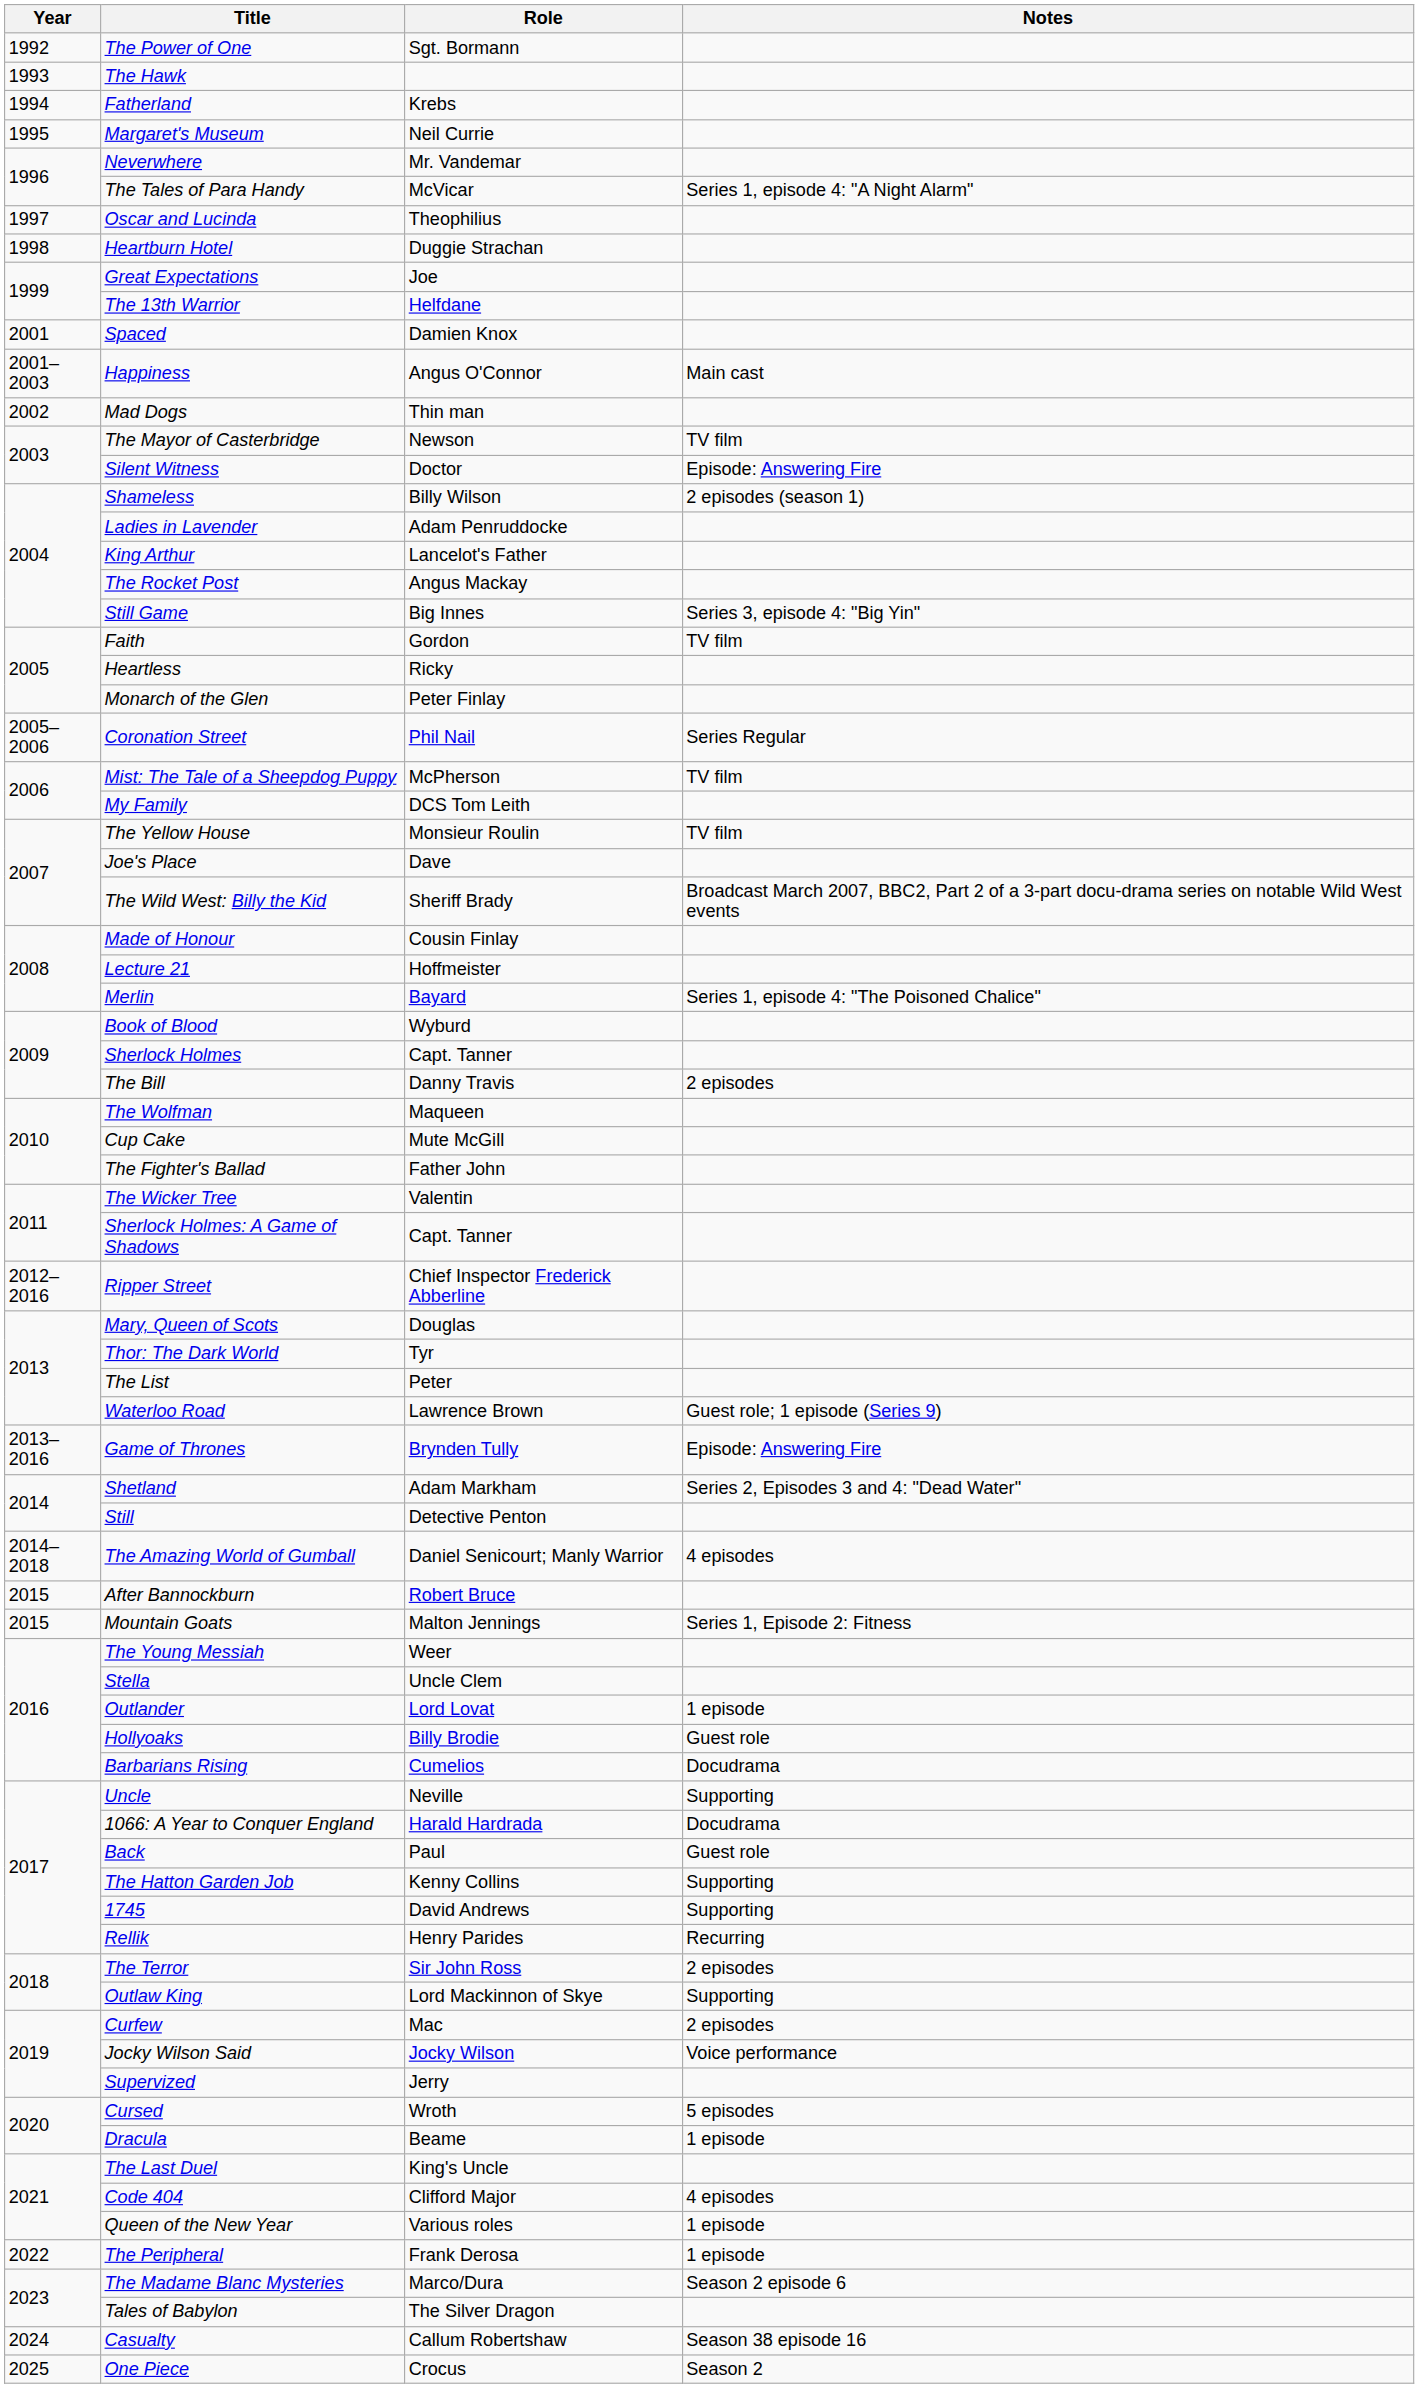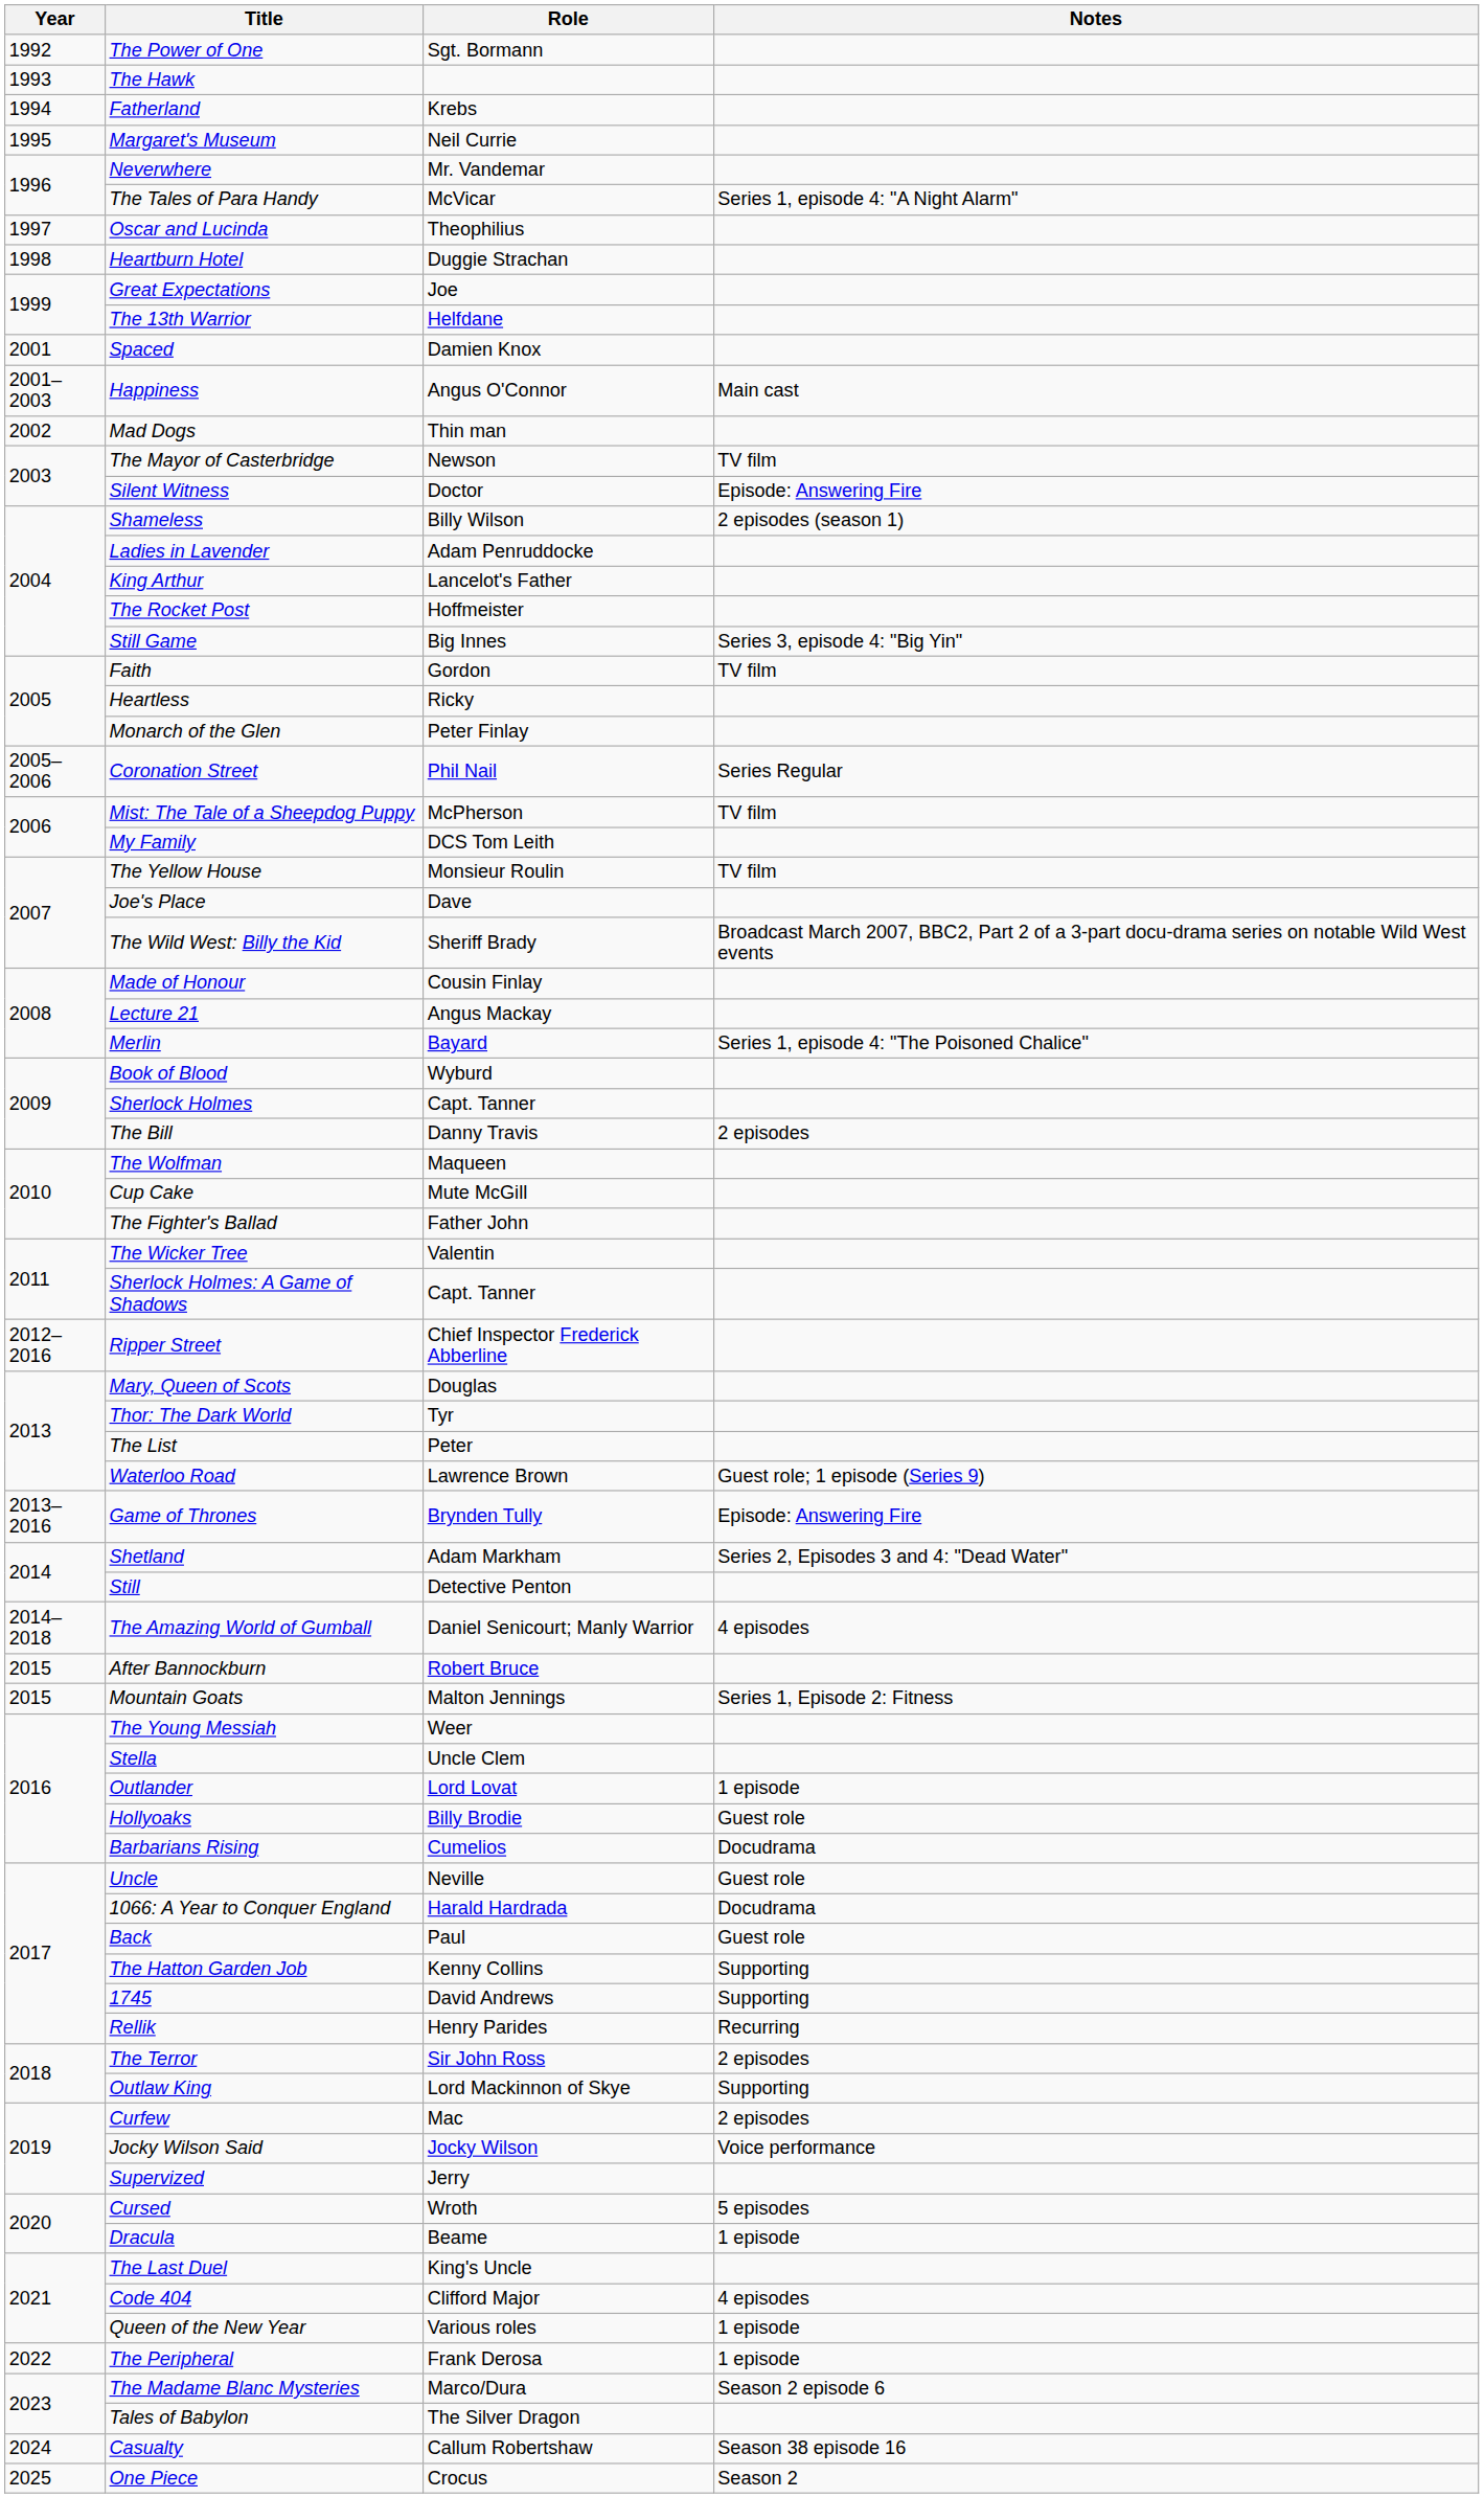The Rocket Post | Role: Angus Mackay -> Hoffmeister
Lecture 21 | Role: Hoffmeister -> Angus Mackay
Uncle | Notes: Supporting -> Guest role
